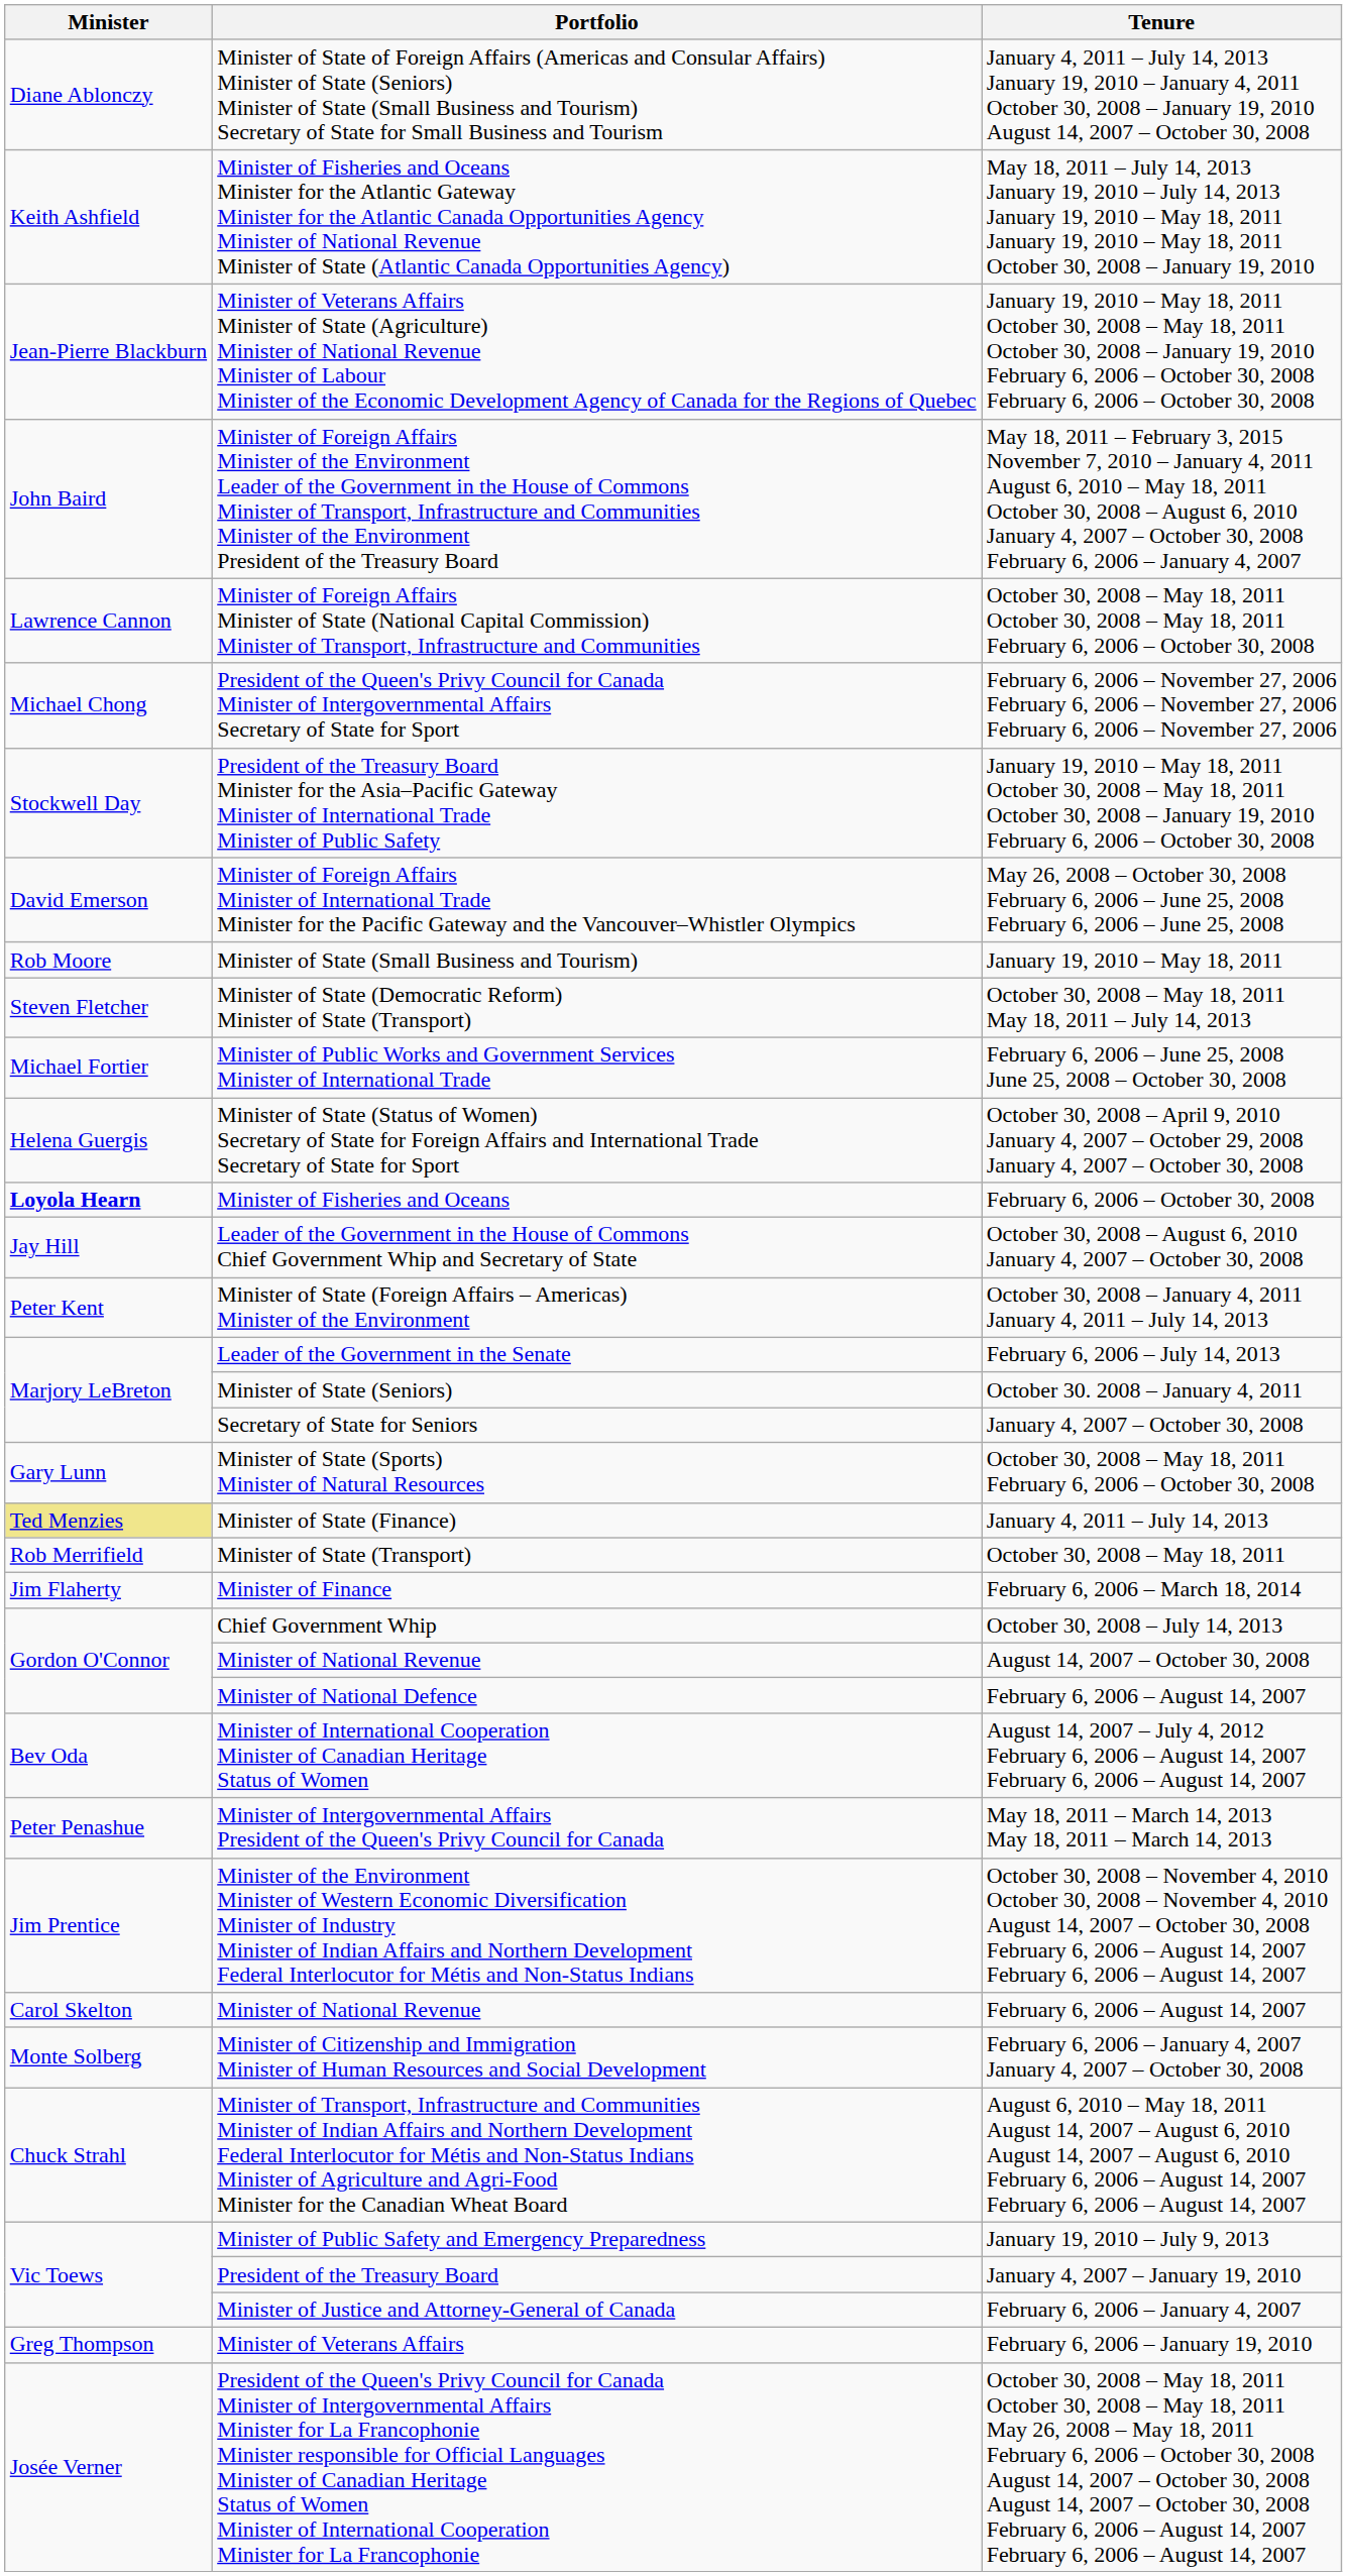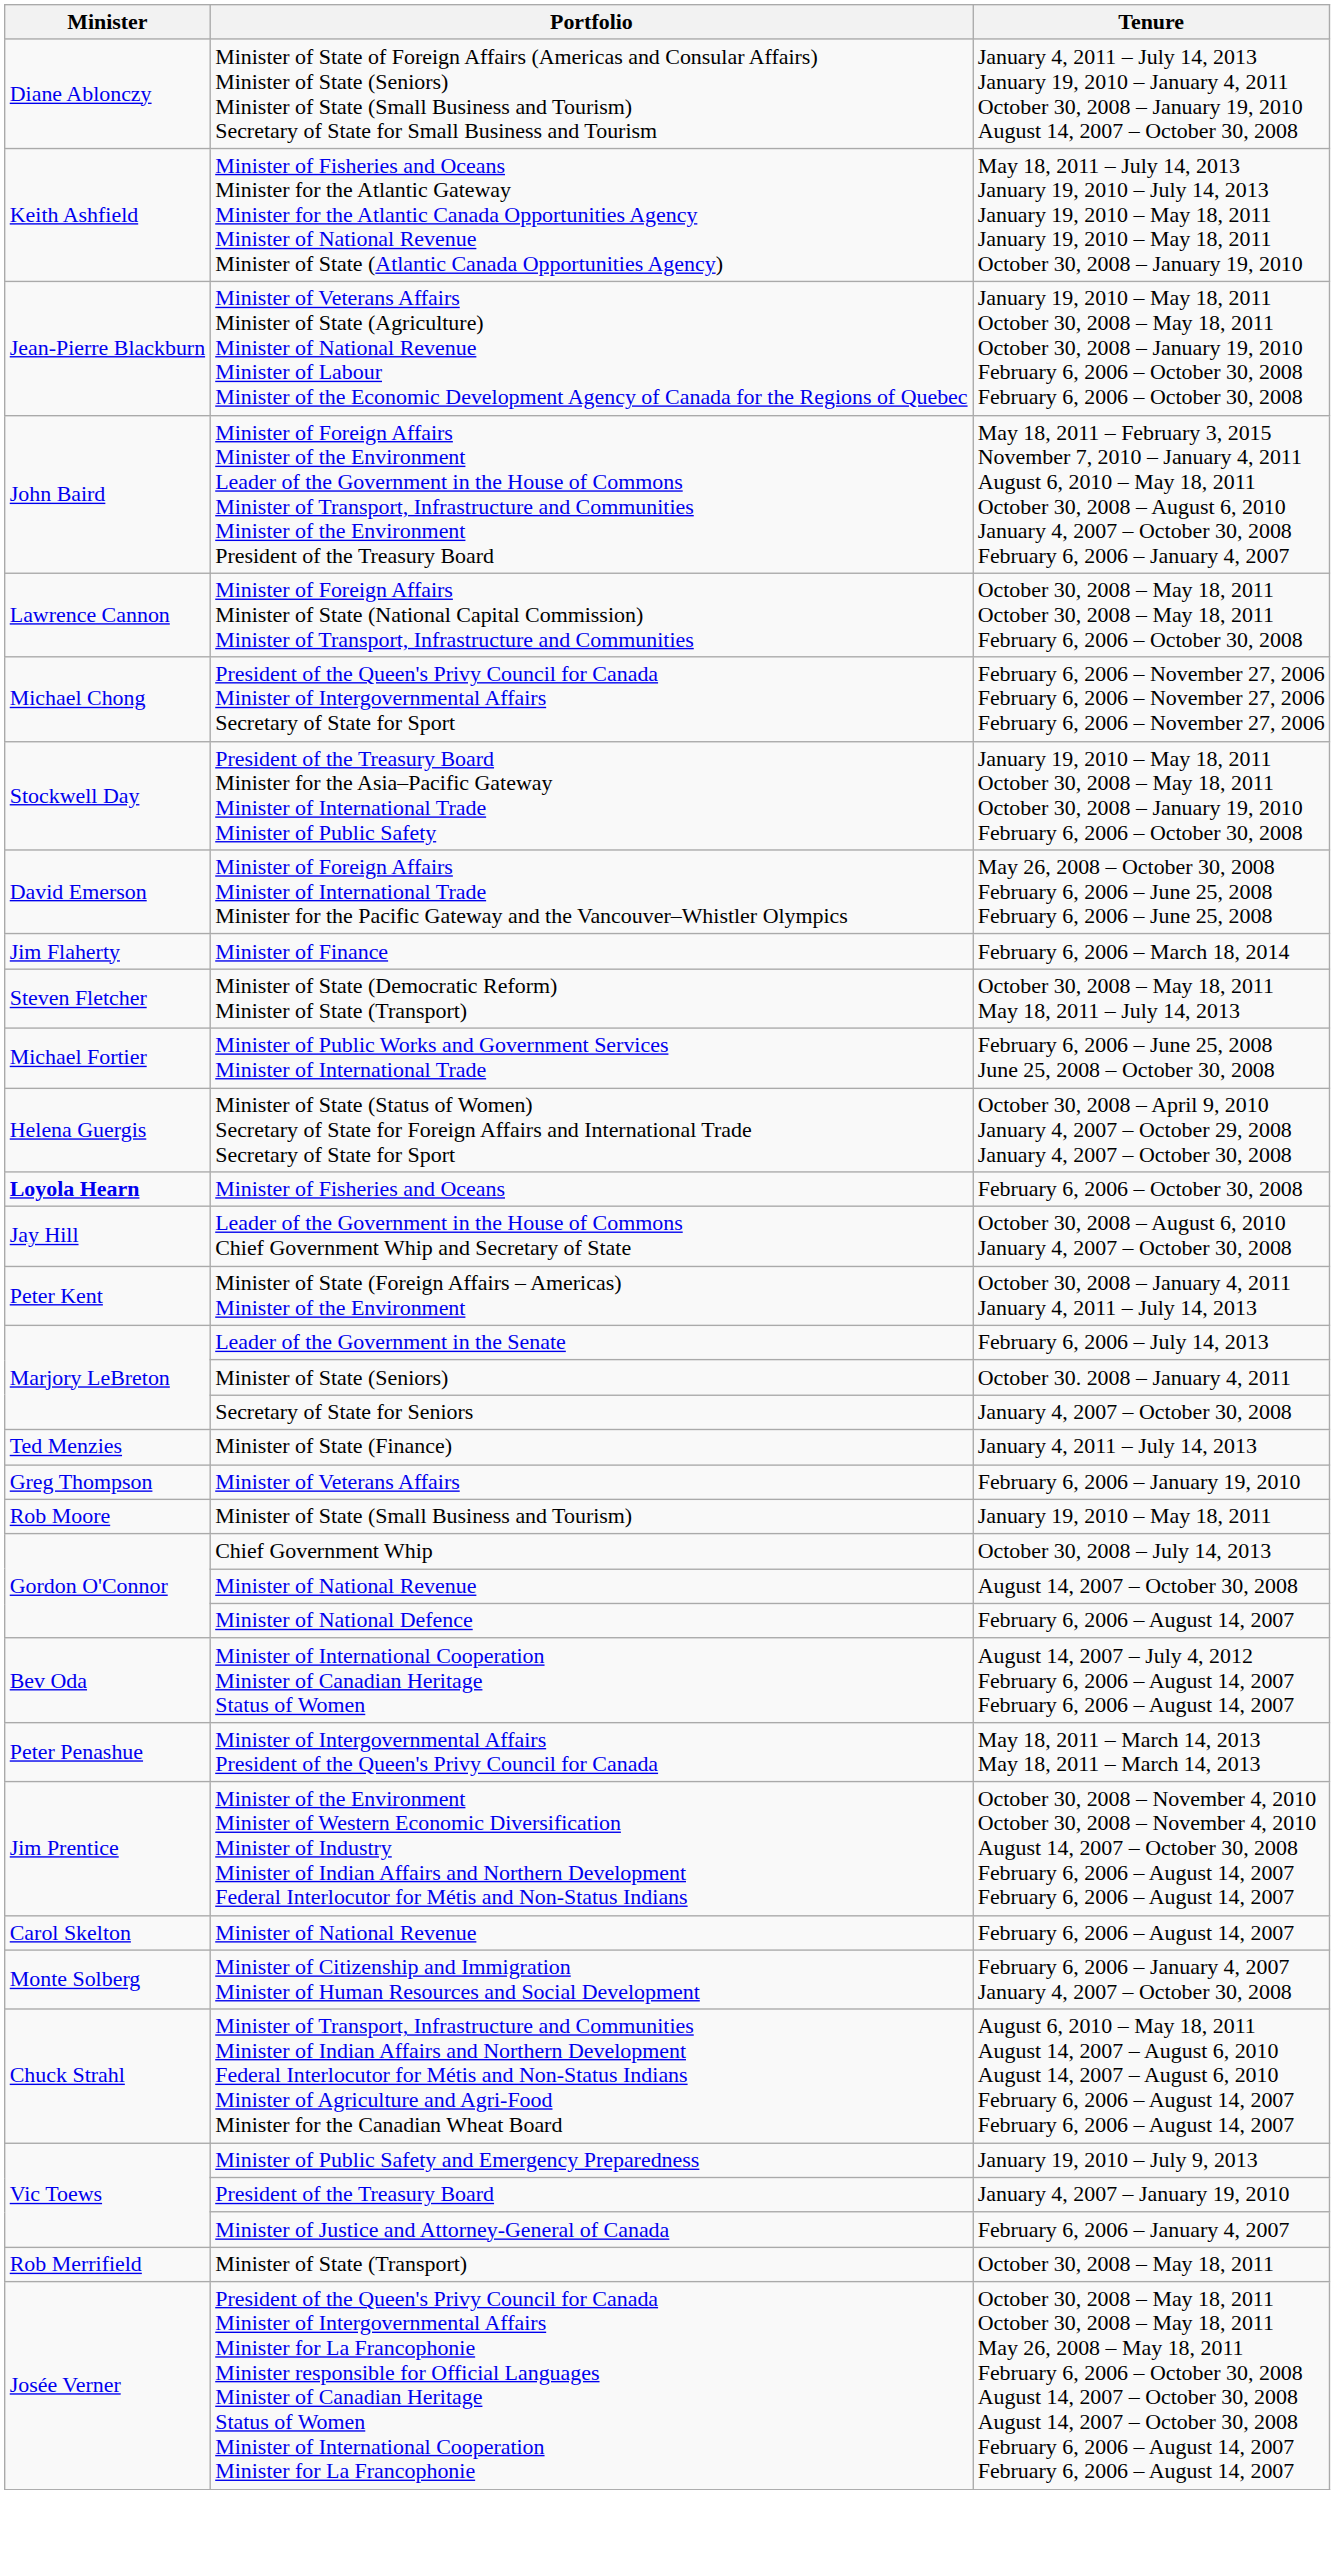rows swapped: Minister of Finance <-> Minister of State (Small Business and Tourism)
- row: Gary Lunn | Minister of State (Sports) Minister of Natural Resources | October 30, 2008 – May 18, 2011 February 6, 2006 – October 30, 2008
Minister of State (Finance) | Minister: khaki background -> no background
rows swapped: Minister of State (Transport) <-> Minister of Veterans Affairs
